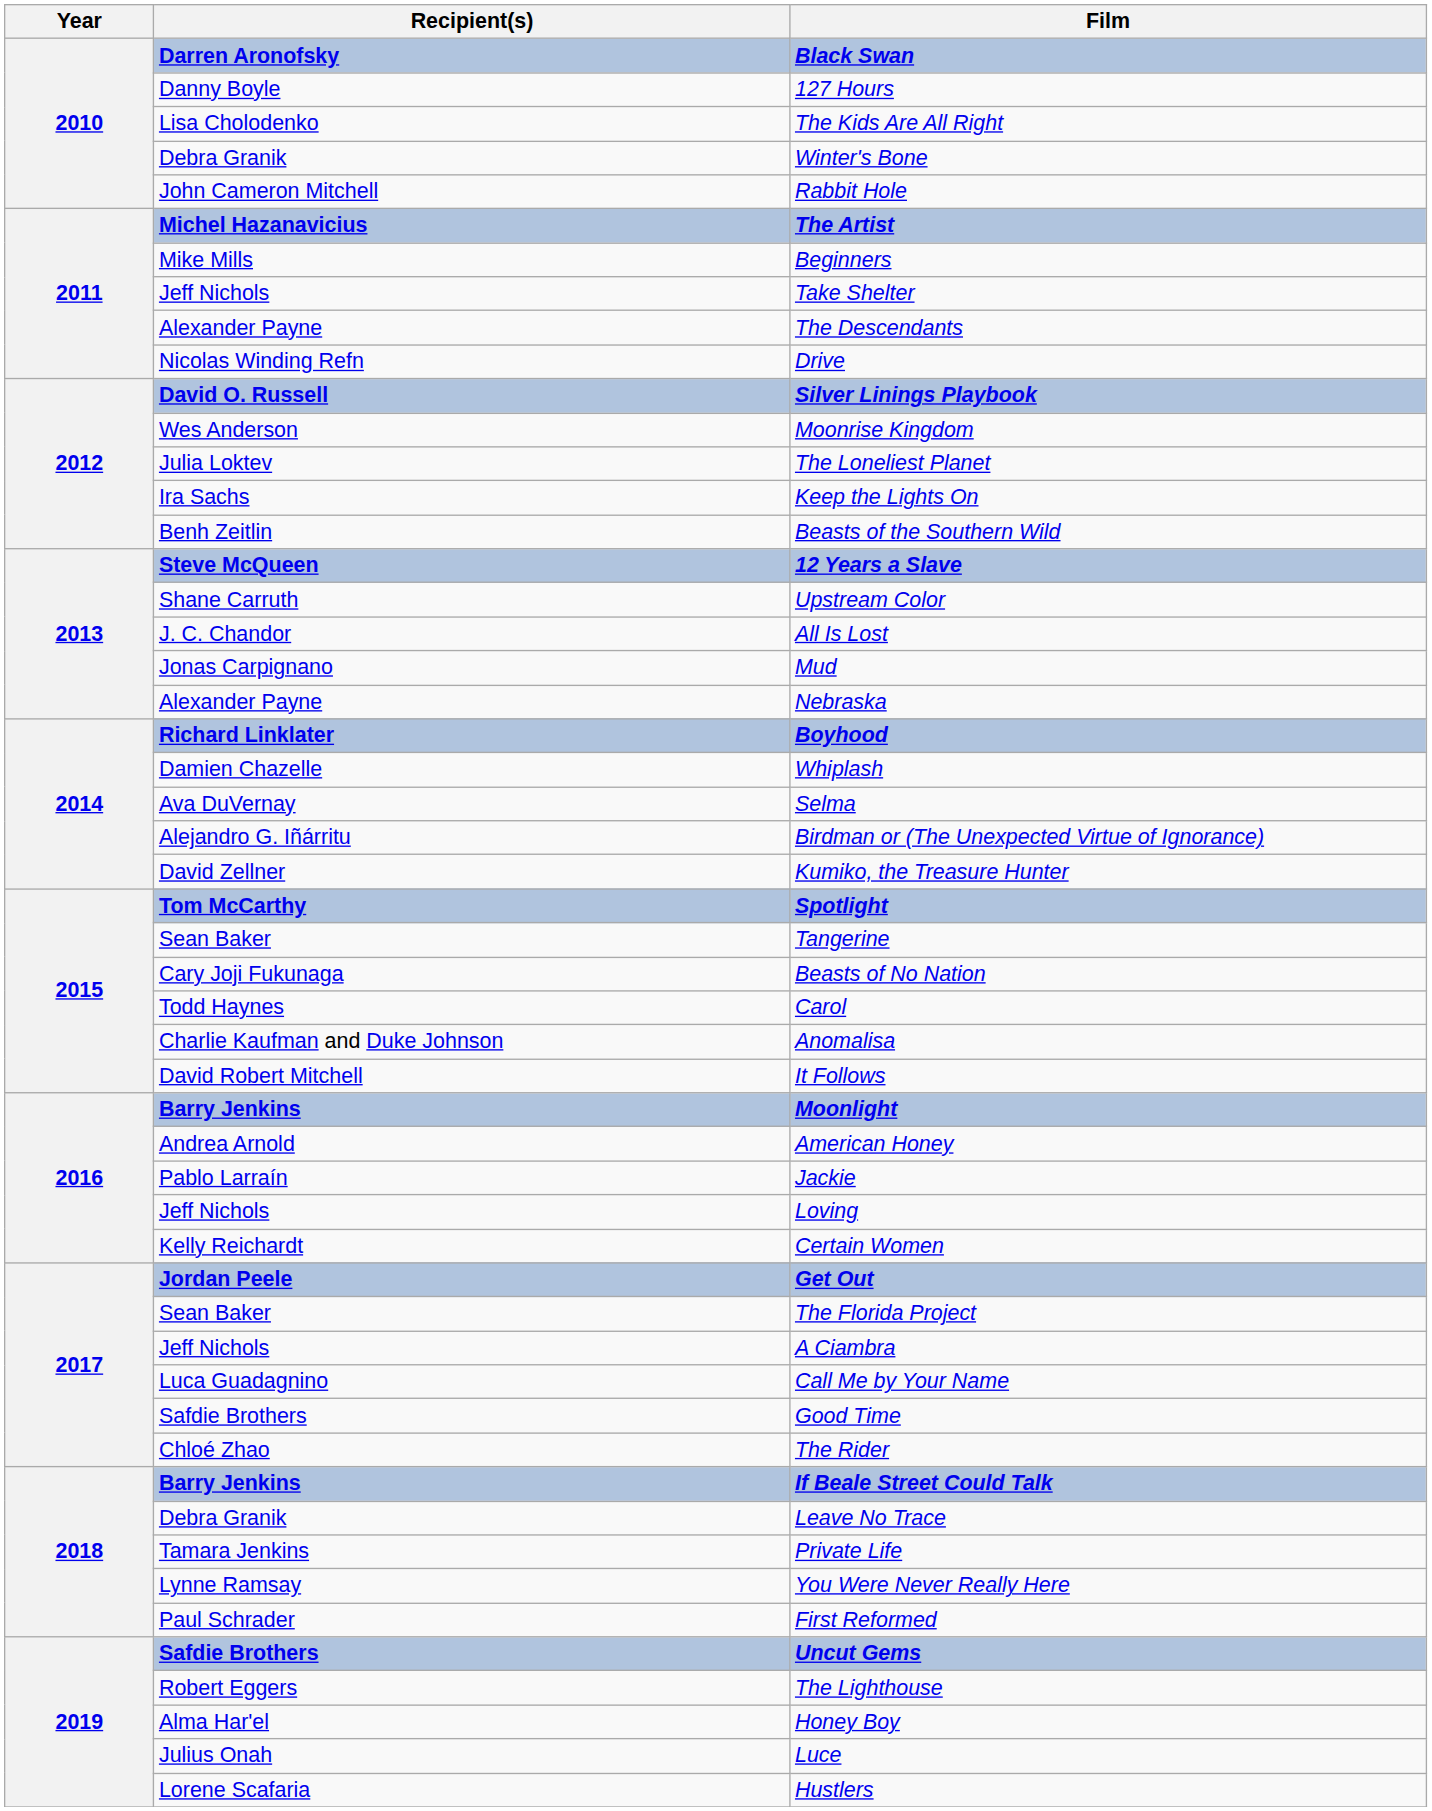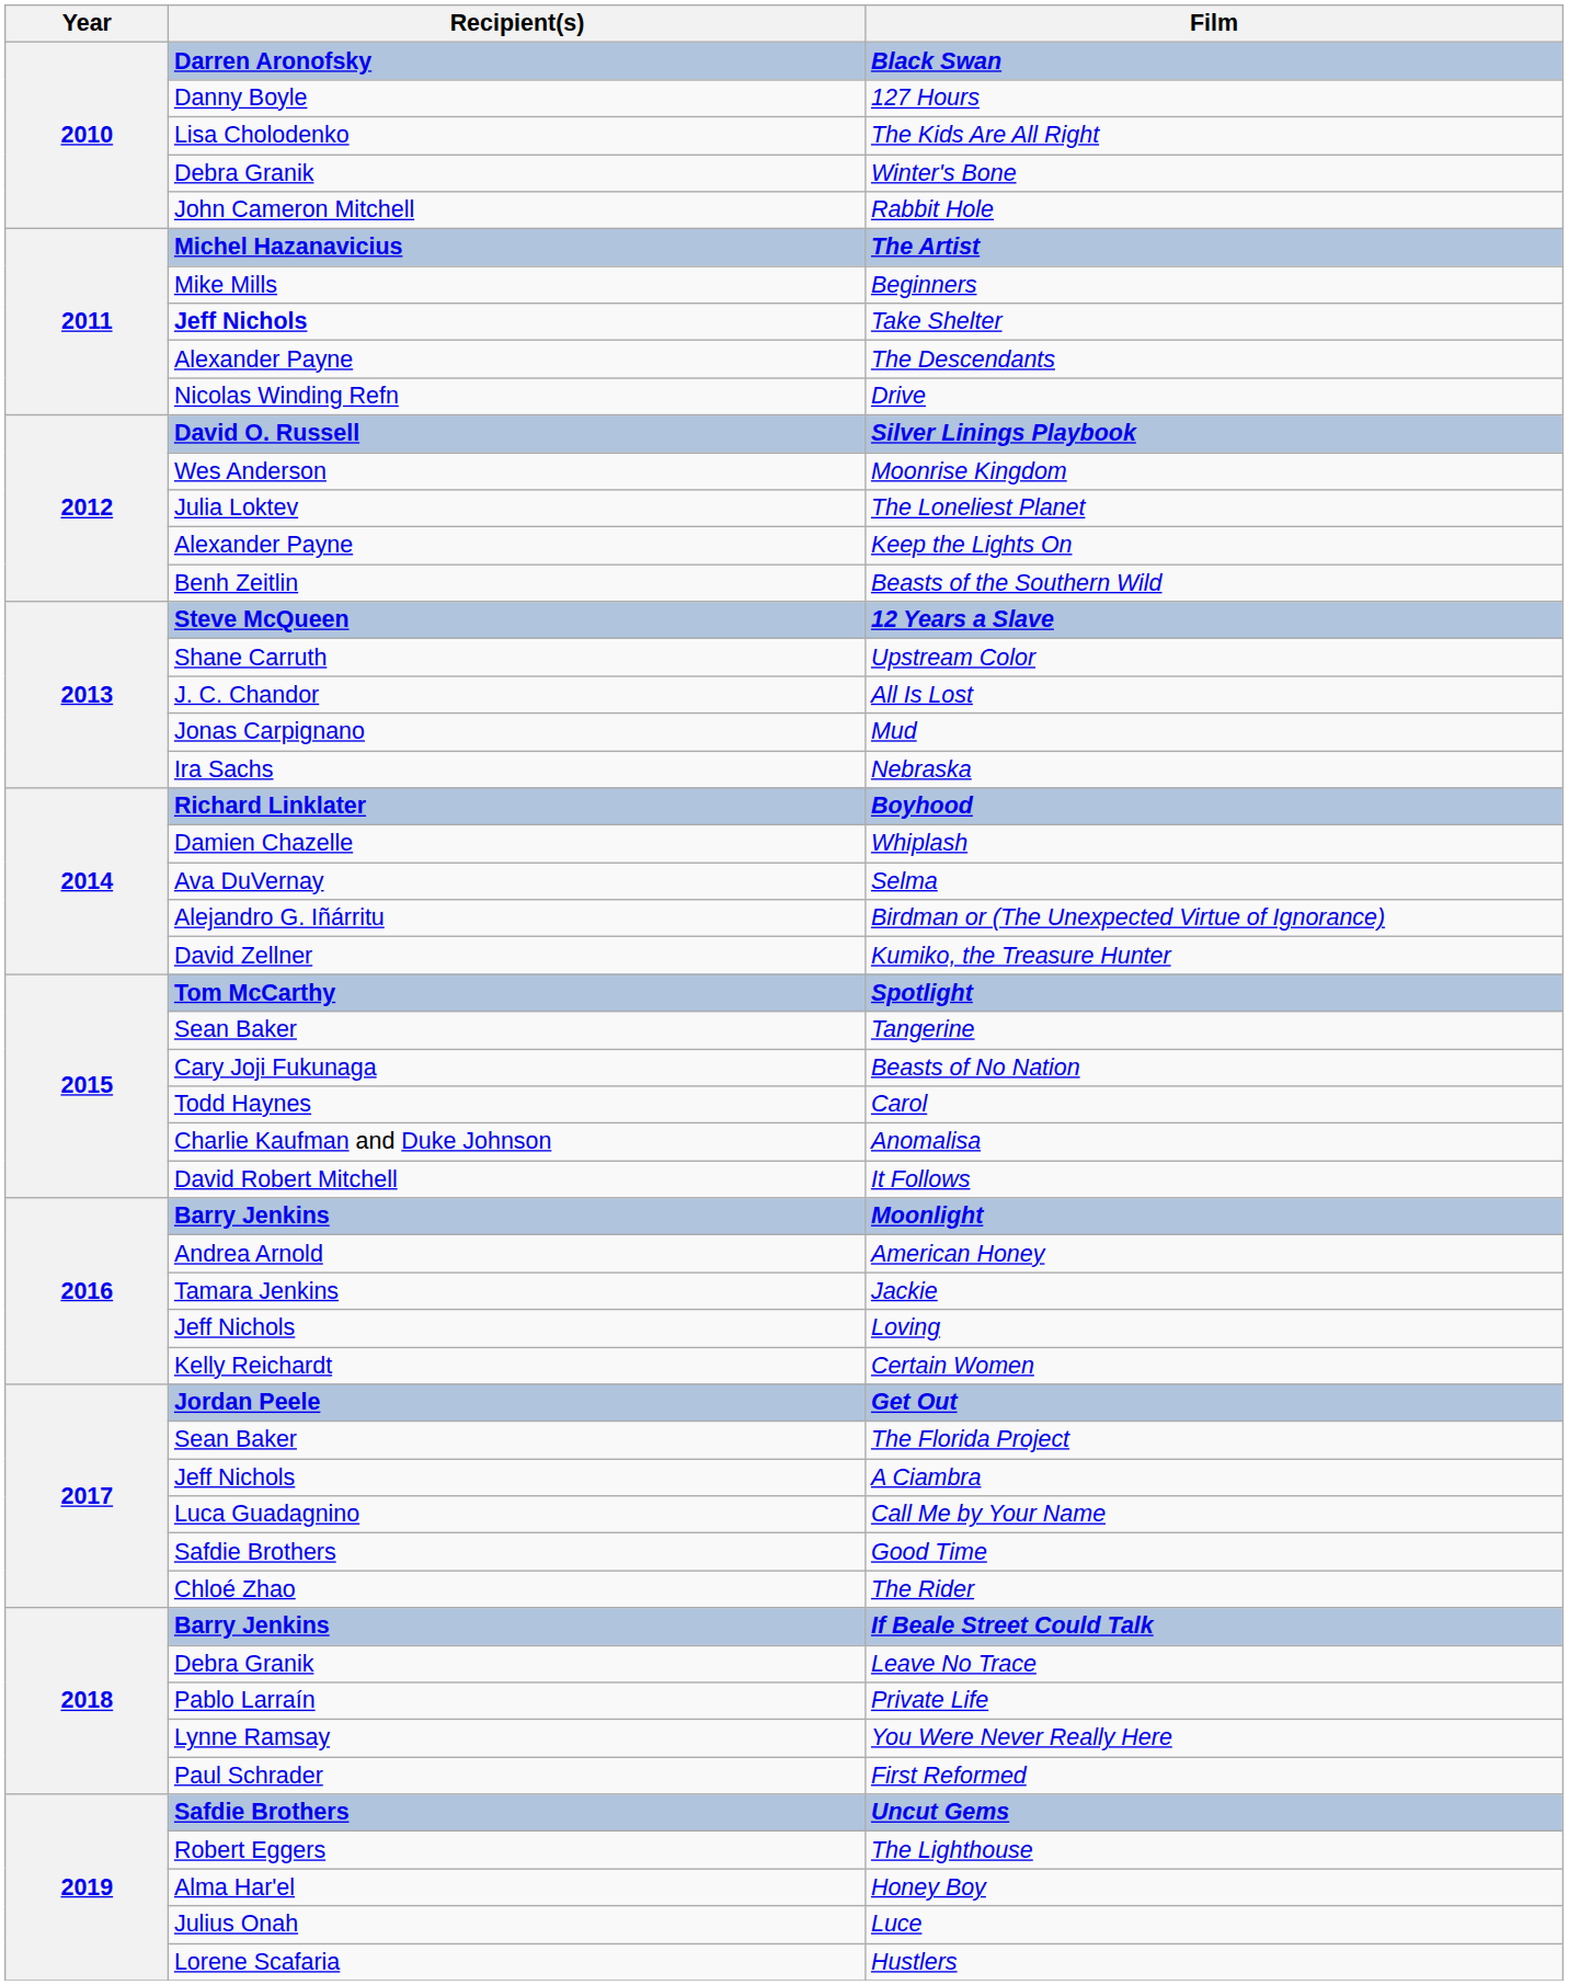Take Shelter | Recipient(s): normal -> bold
Keep the Lights On | Recipient(s): Ira Sachs -> Alexander Payne
Nebraska | Recipient(s): Alexander Payne -> Ira Sachs
Jackie | Recipient(s): Pablo Larraín -> Tamara Jenkins
Private Life | Recipient(s): Tamara Jenkins -> Pablo Larraín
